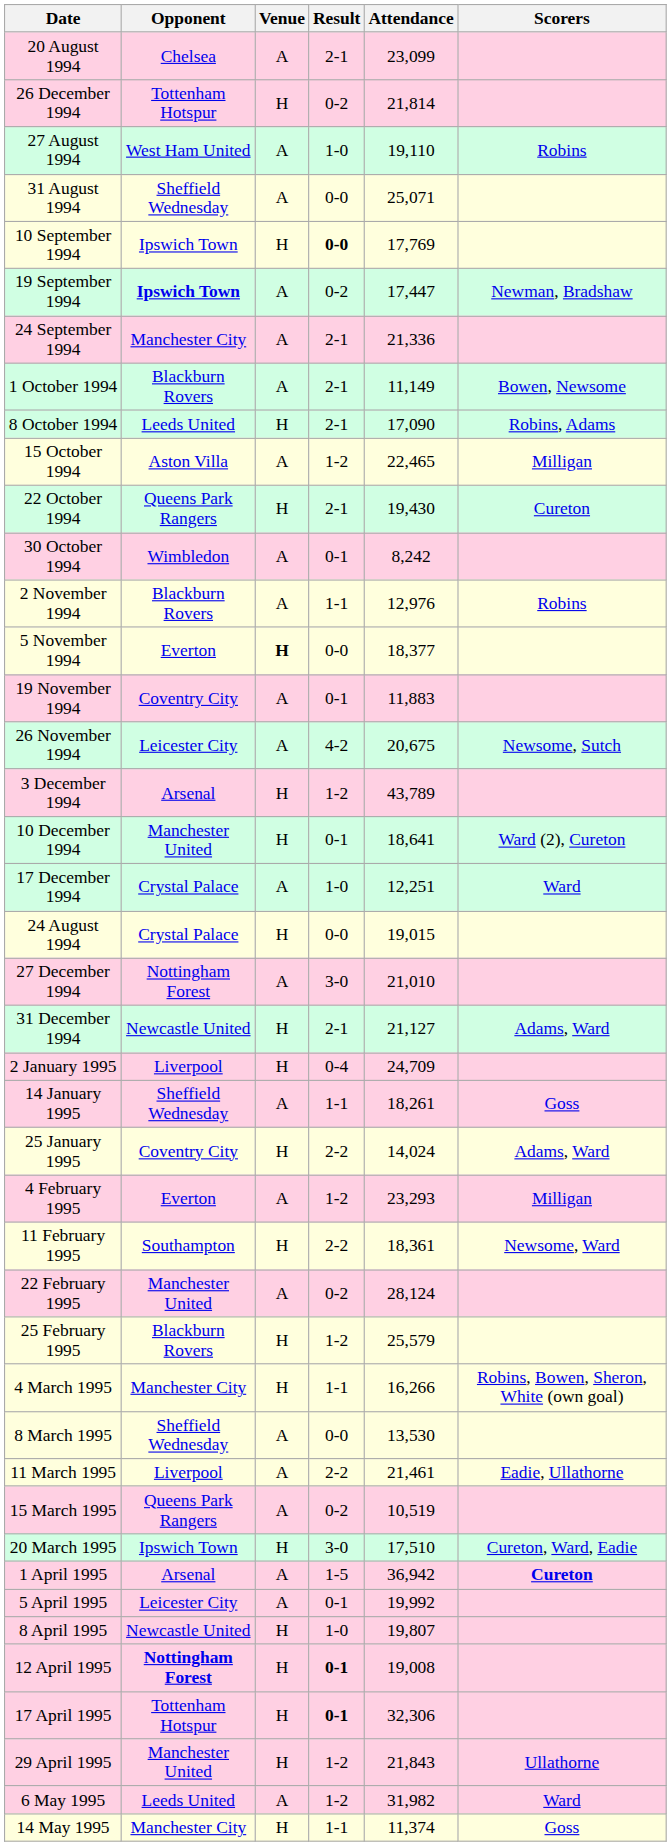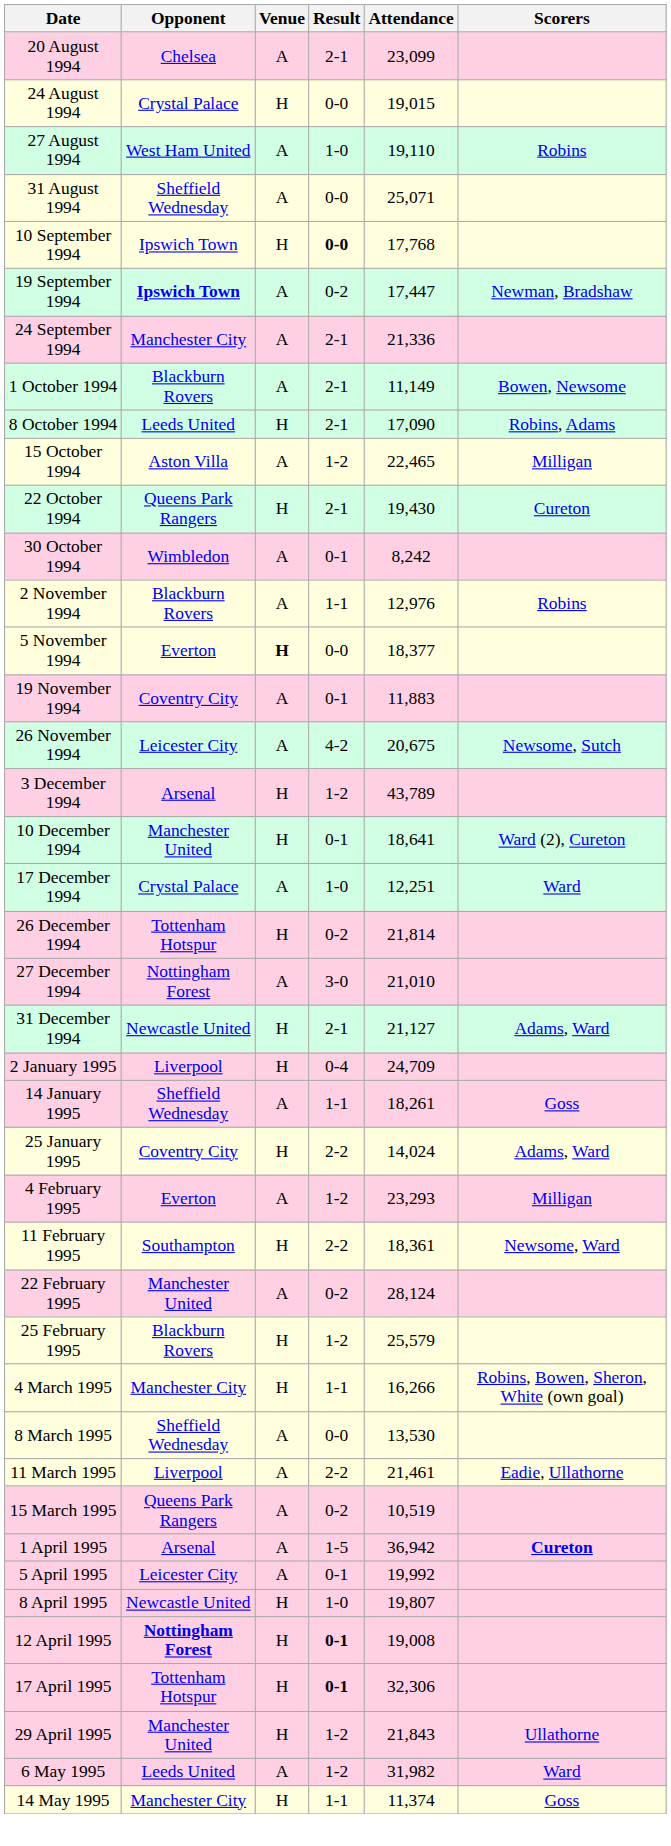rows swapped: 24 August 1994 <-> 26 December 1994
10 September 1994 | Attendance: 17,769 -> 17,768
- row: 20 March 1995 | Ipswich Town | H | 3-0 | 17,510 | Cureton, Ward, Eadie
